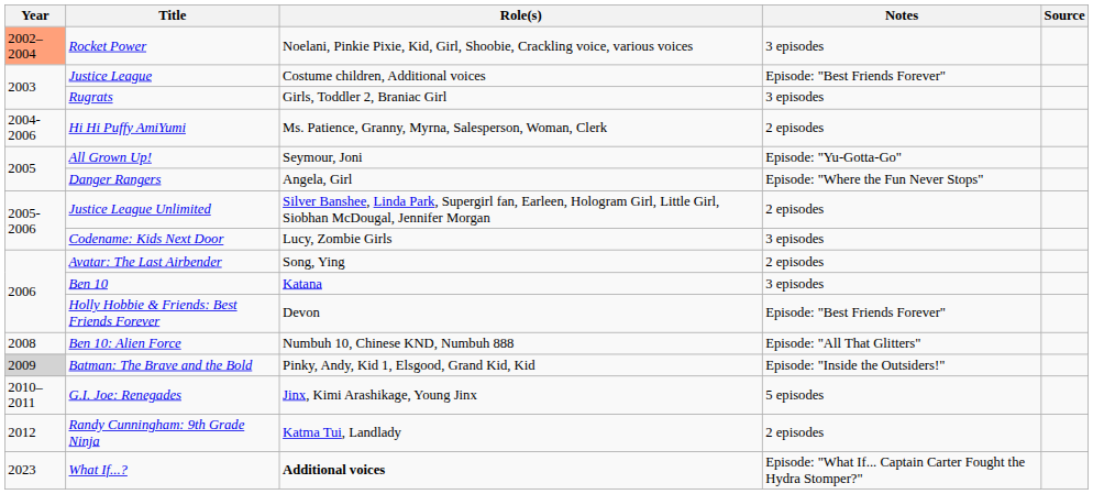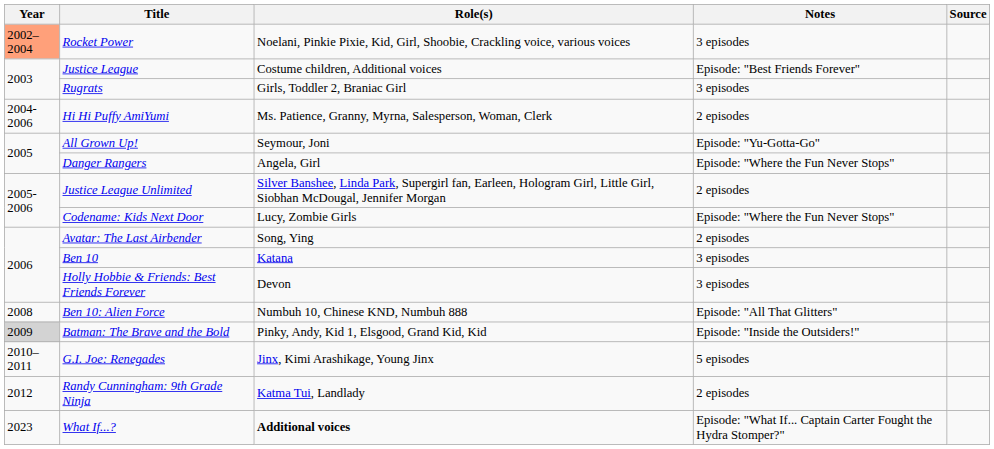Codename: Kids Next Door | Notes: 3 episodes -> Episode: "Where the Fun Never Stops"
Holly Hobbie & Friends: Best Friends Forever | Notes: Episode: "Best Friends Forever" -> 3 episodes
